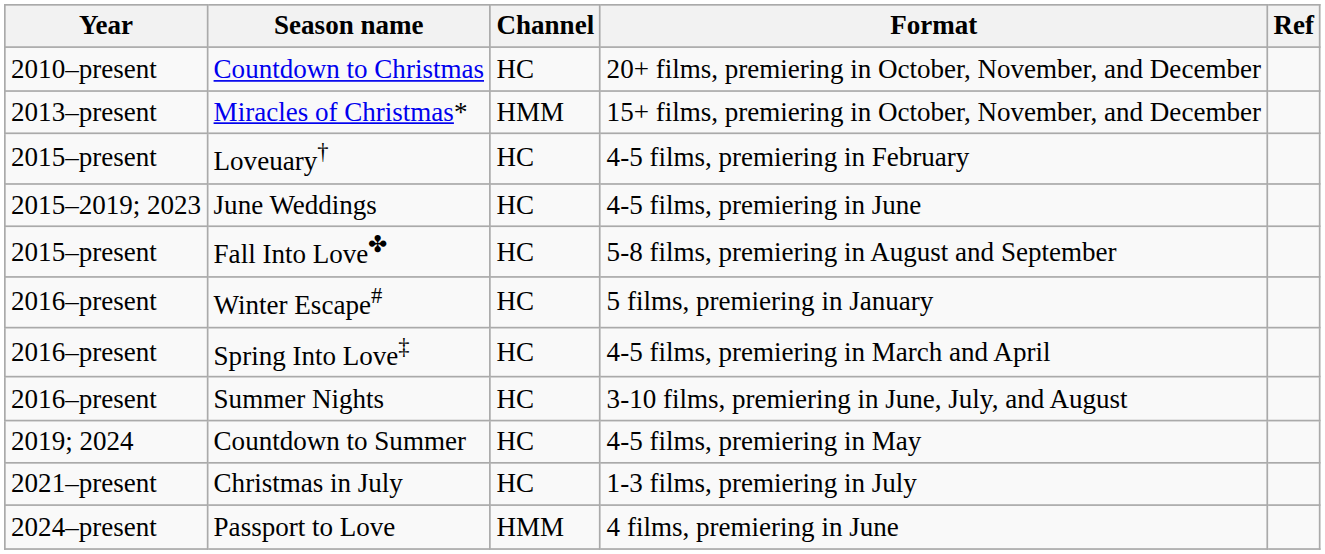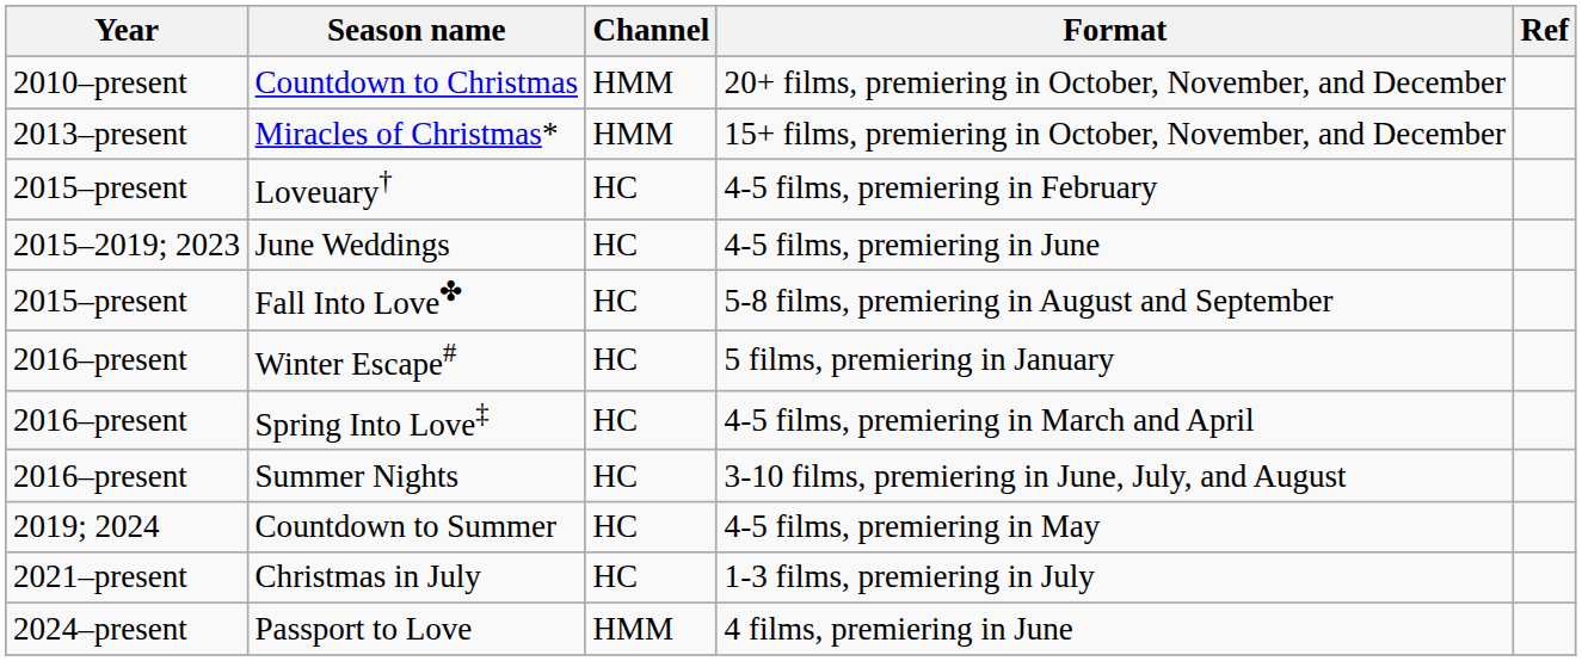Countdown to Christmas | Channel: HC -> HMM
